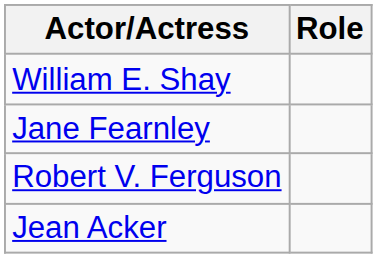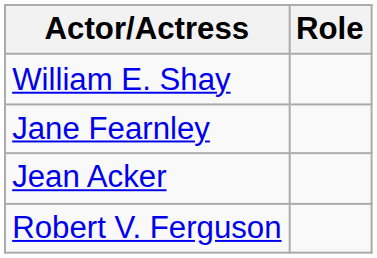rows swapped: Jean Acker <-> Robert V. Ferguson
